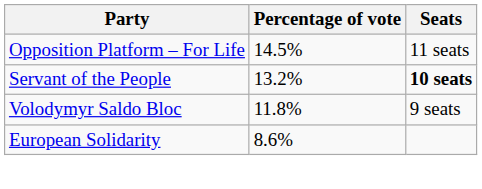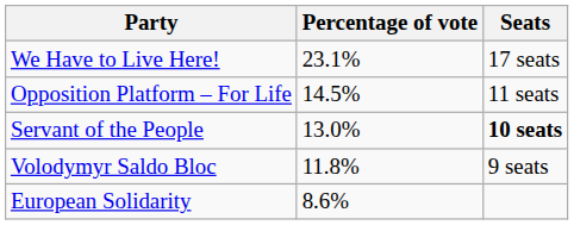+ row: We Have to Live Here! | 23.1% | 17 seats
Servant of the People | Percentage of vote: 13.2% -> 13.0%
